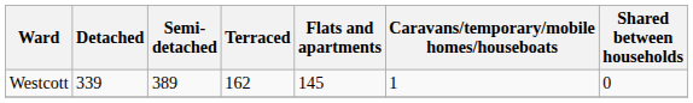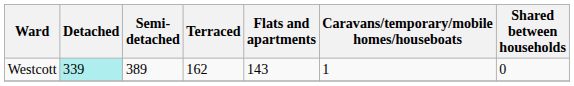Westcott | Detached: no background -> paleturquoise background
Westcott | Flats and apartments: 145 -> 143
